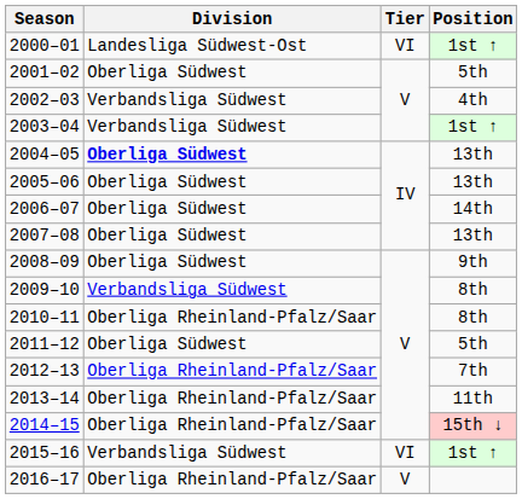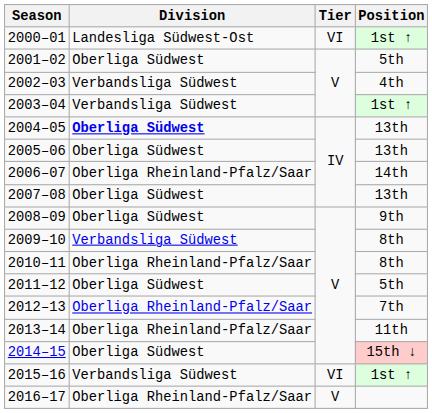2006–07 | Division: Oberliga Südwest -> Oberliga Rheinland-Pfalz/Saar
2014–15 | Division: Oberliga Rheinland-Pfalz/Saar -> Oberliga Südwest
